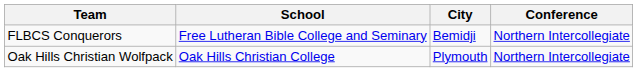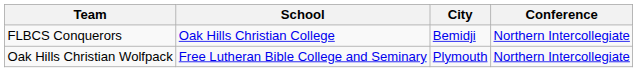FLBCS Conquerors | School: Free Lutheran Bible College and Seminary -> Oak Hills Christian College
Oak Hills Christian Wolfpack | School: Oak Hills Christian College -> Free Lutheran Bible College and Seminary
